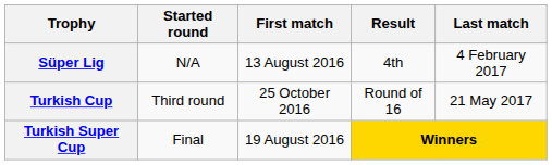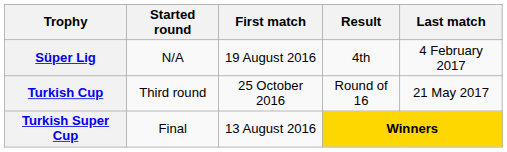Süper Lig | First match: 13 August 2016 -> 19 August 2016
Turkish Super Cup | First match: 19 August 2016 -> 13 August 2016
